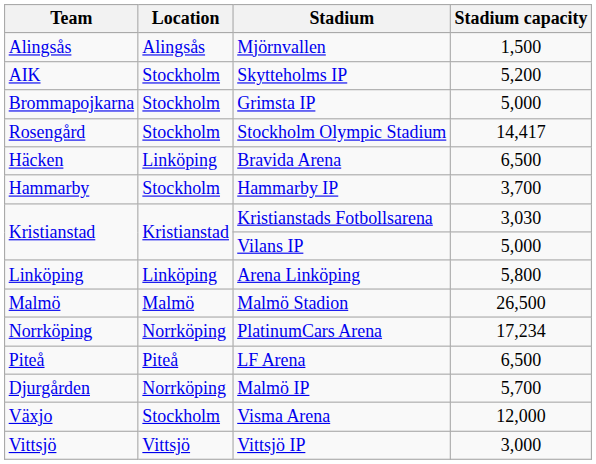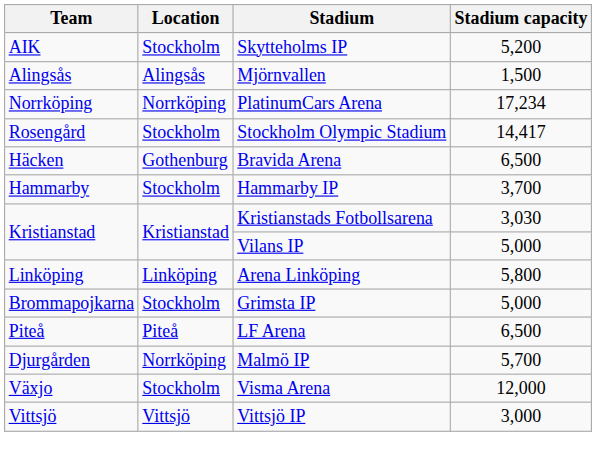rows swapped: Skytteholms IP <-> Mjörnvallen
rows swapped: Grimsta IP <-> PlatinumCars Arena
Bravida Arena | Location: Linköping -> Gothenburg
- row: Malmö | Malmö | Malmö Stadion | 26,500
